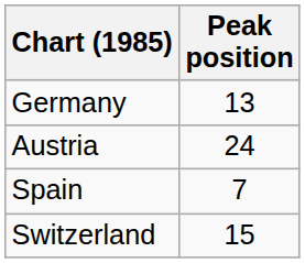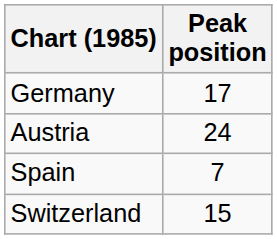Germany | Peak position: 13 -> 17
